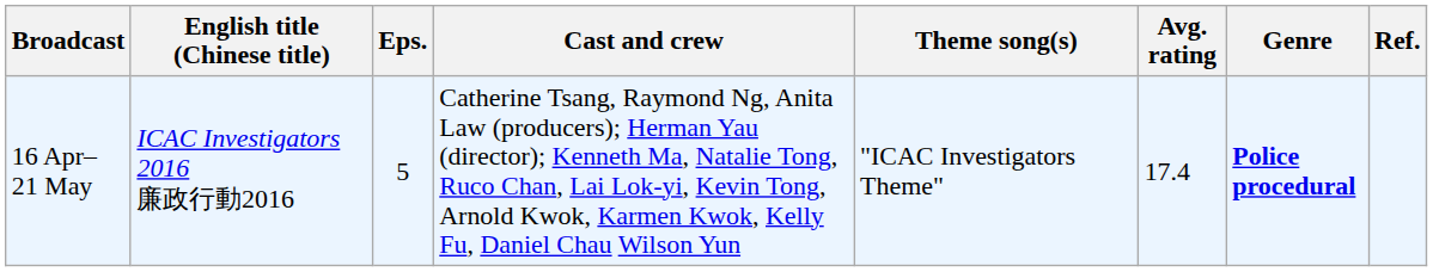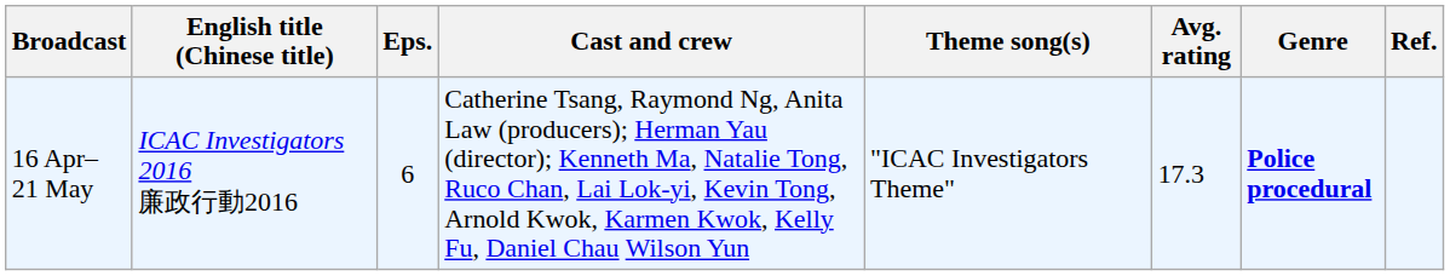16 Apr– 21 May | Eps.: 5 -> 6
16 Apr– 21 May | Avg. rating: 17.4 -> 17.3
